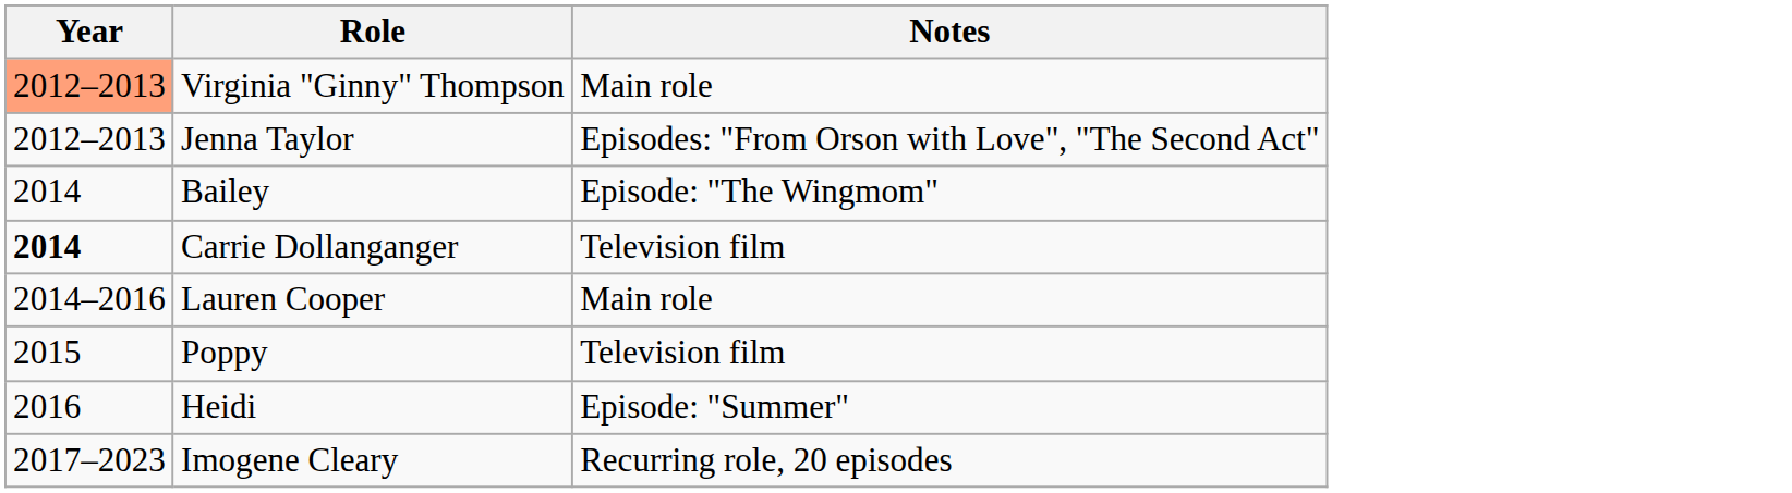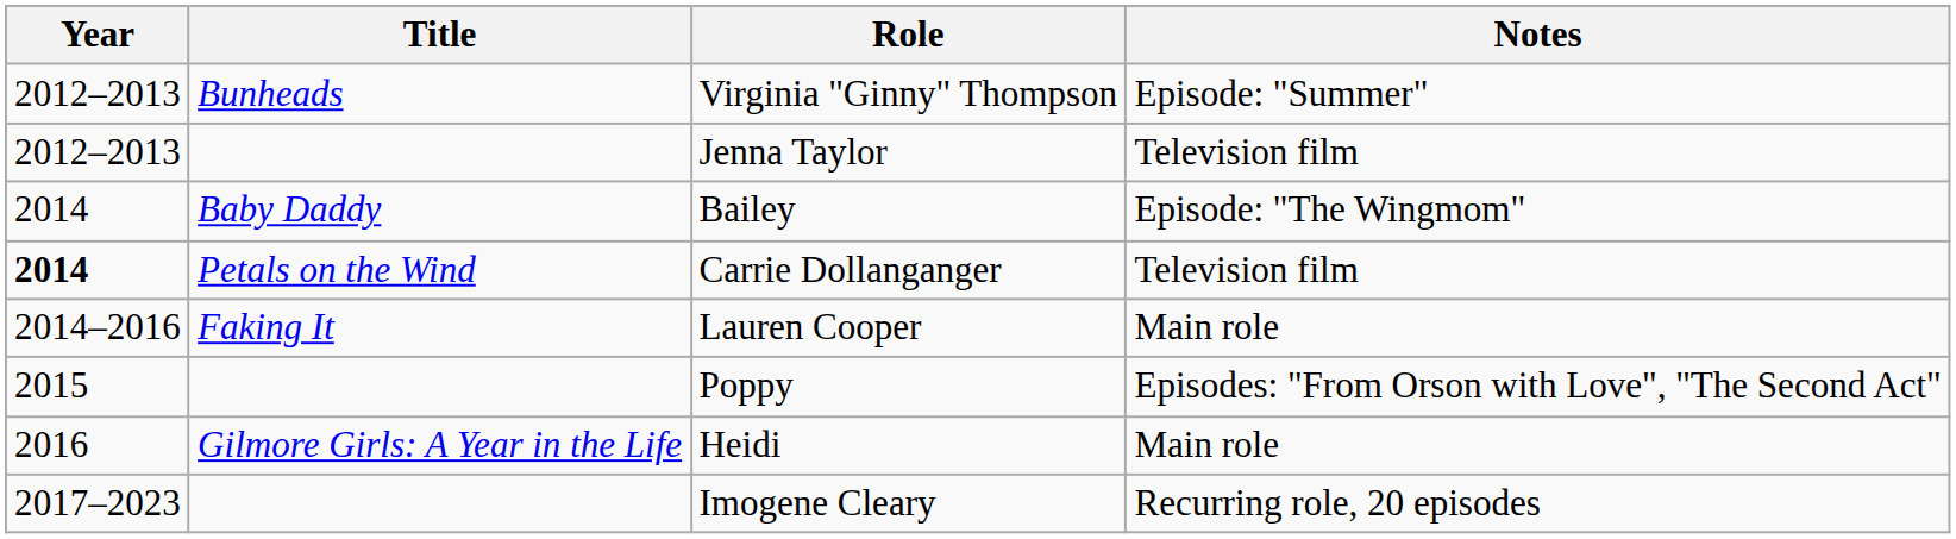+ column: Title | Bunheads | Baby Daddy | Petals on the Wind | Faking It | Gilmore Girls: A Year in the Life
Virginia "Ginny" Thompson | Year: lightsalmon background -> no background
Virginia "Ginny" Thompson | Notes: Main role -> Episode: "Summer"
Jenna Taylor | Notes: Episodes: "From Orson with Love", "The Second Act" -> Television film
Poppy | Notes: Television film -> Episodes: "From Orson with Love", "The Second Act"
Heidi | Notes: Episode: "Summer" -> Main role
